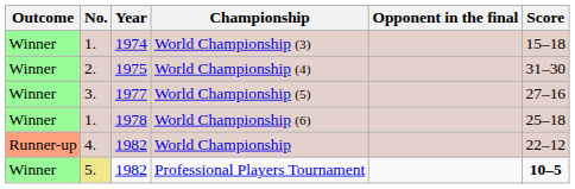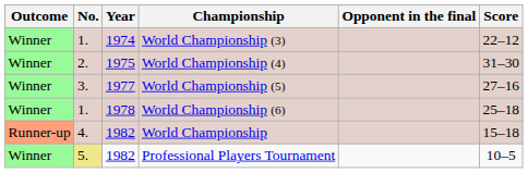World Championship (3) | Score: 15–18 -> 22–12
World Championship | Score: 22–12 -> 15–18
Professional Players Tournament | Score: bold -> normal
